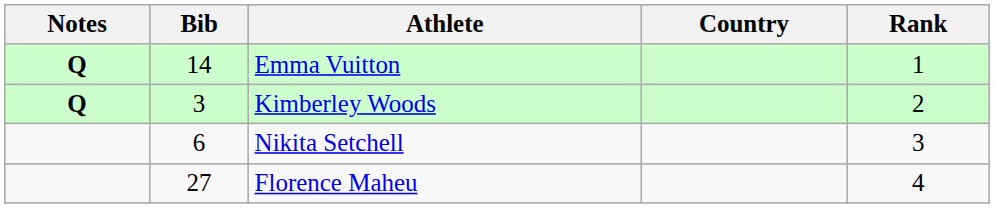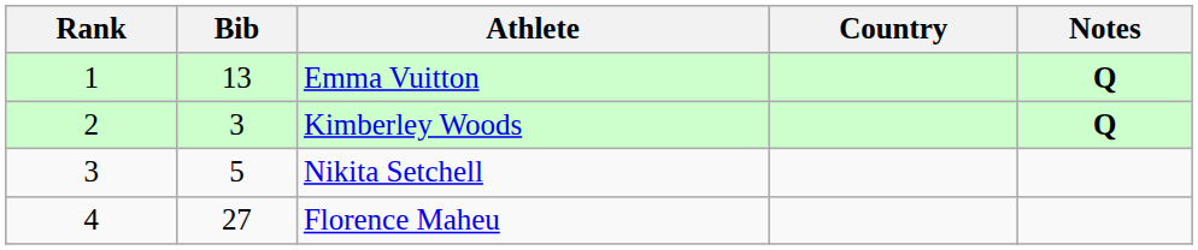columns swapped: Rank <-> Notes
Emma Vuitton | Bib: 14 -> 13
Nikita Setchell | Bib: 6 -> 5
